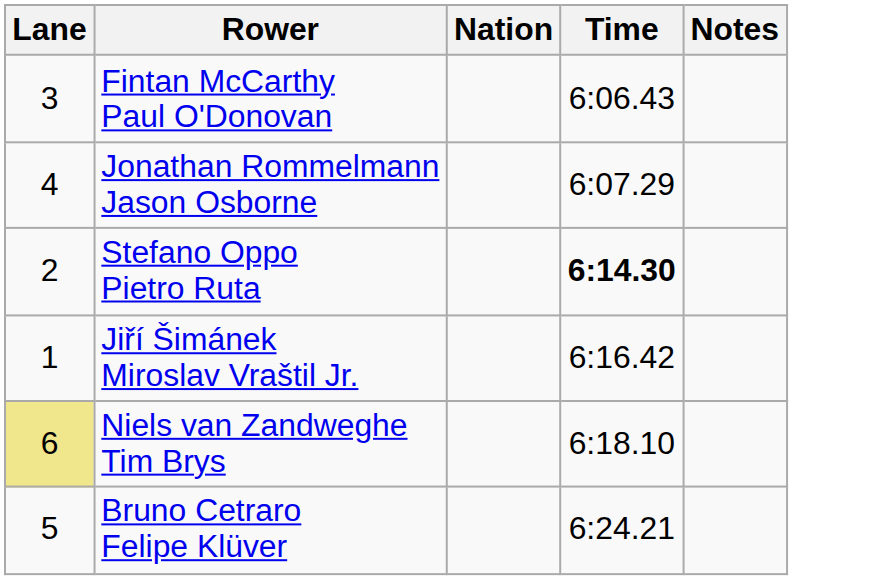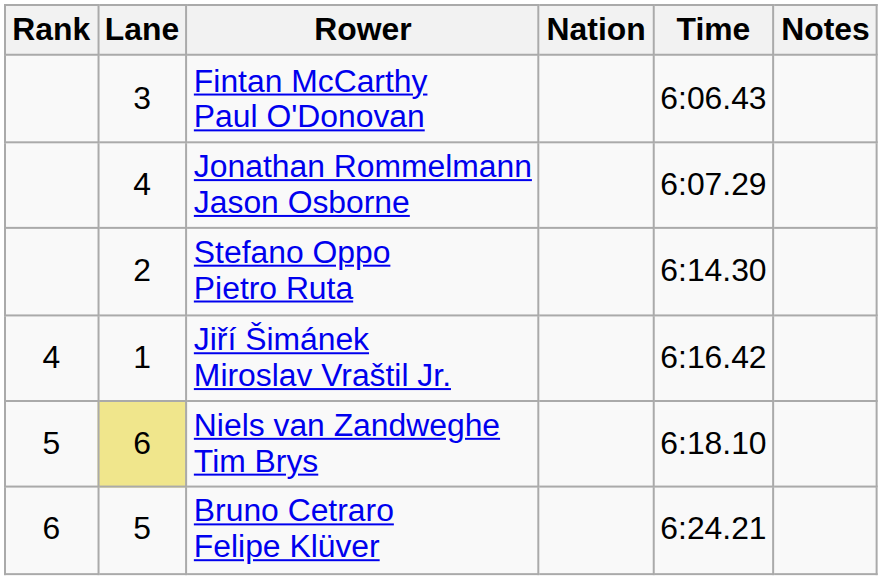+ column: Rank | 4 | 5 | 6
Stefano Oppo Pietro Ruta | Time: bold -> normal
